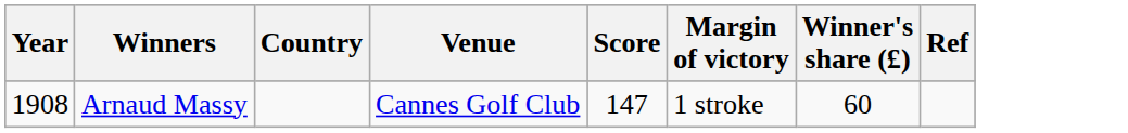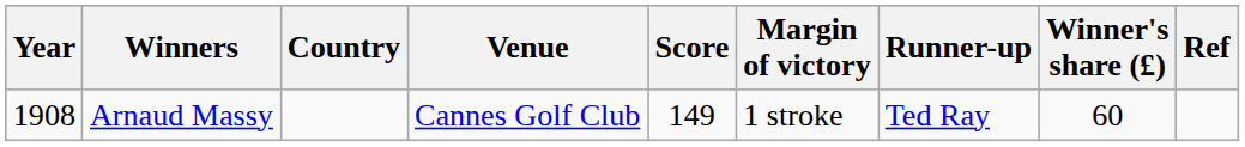+ column: Runner-up | Ted Ray
Arnaud Massy | Score: 147 -> 149
